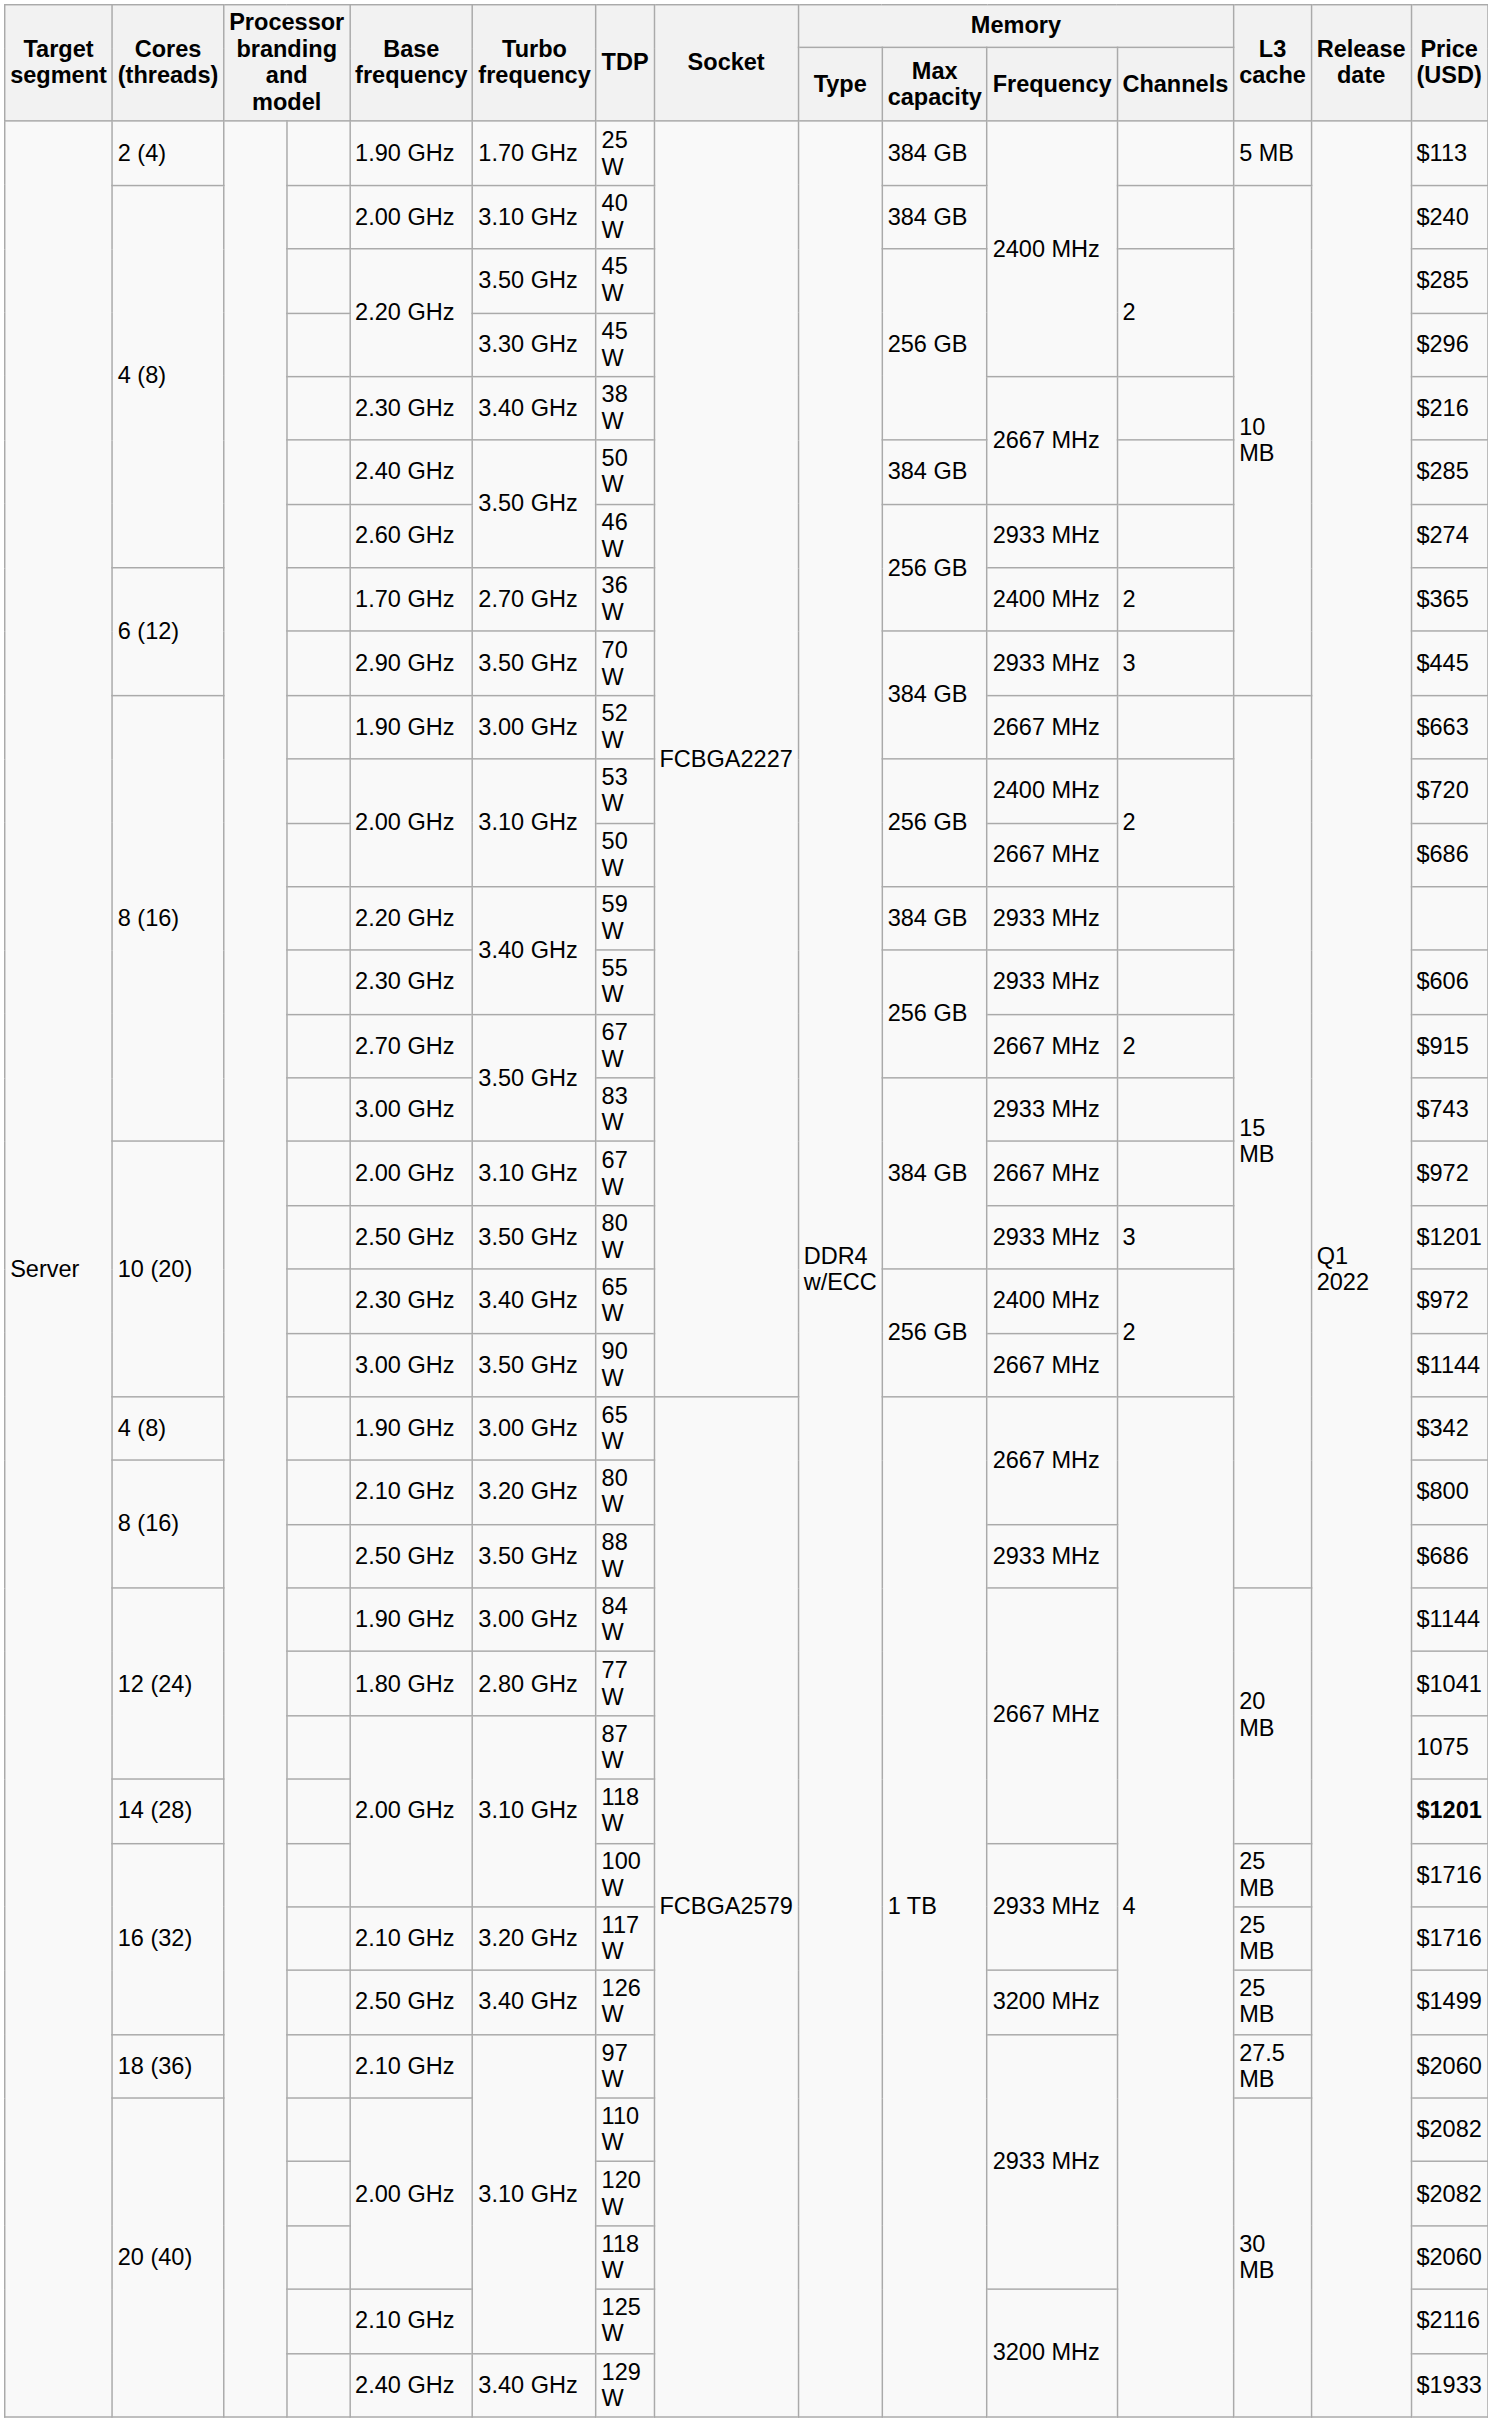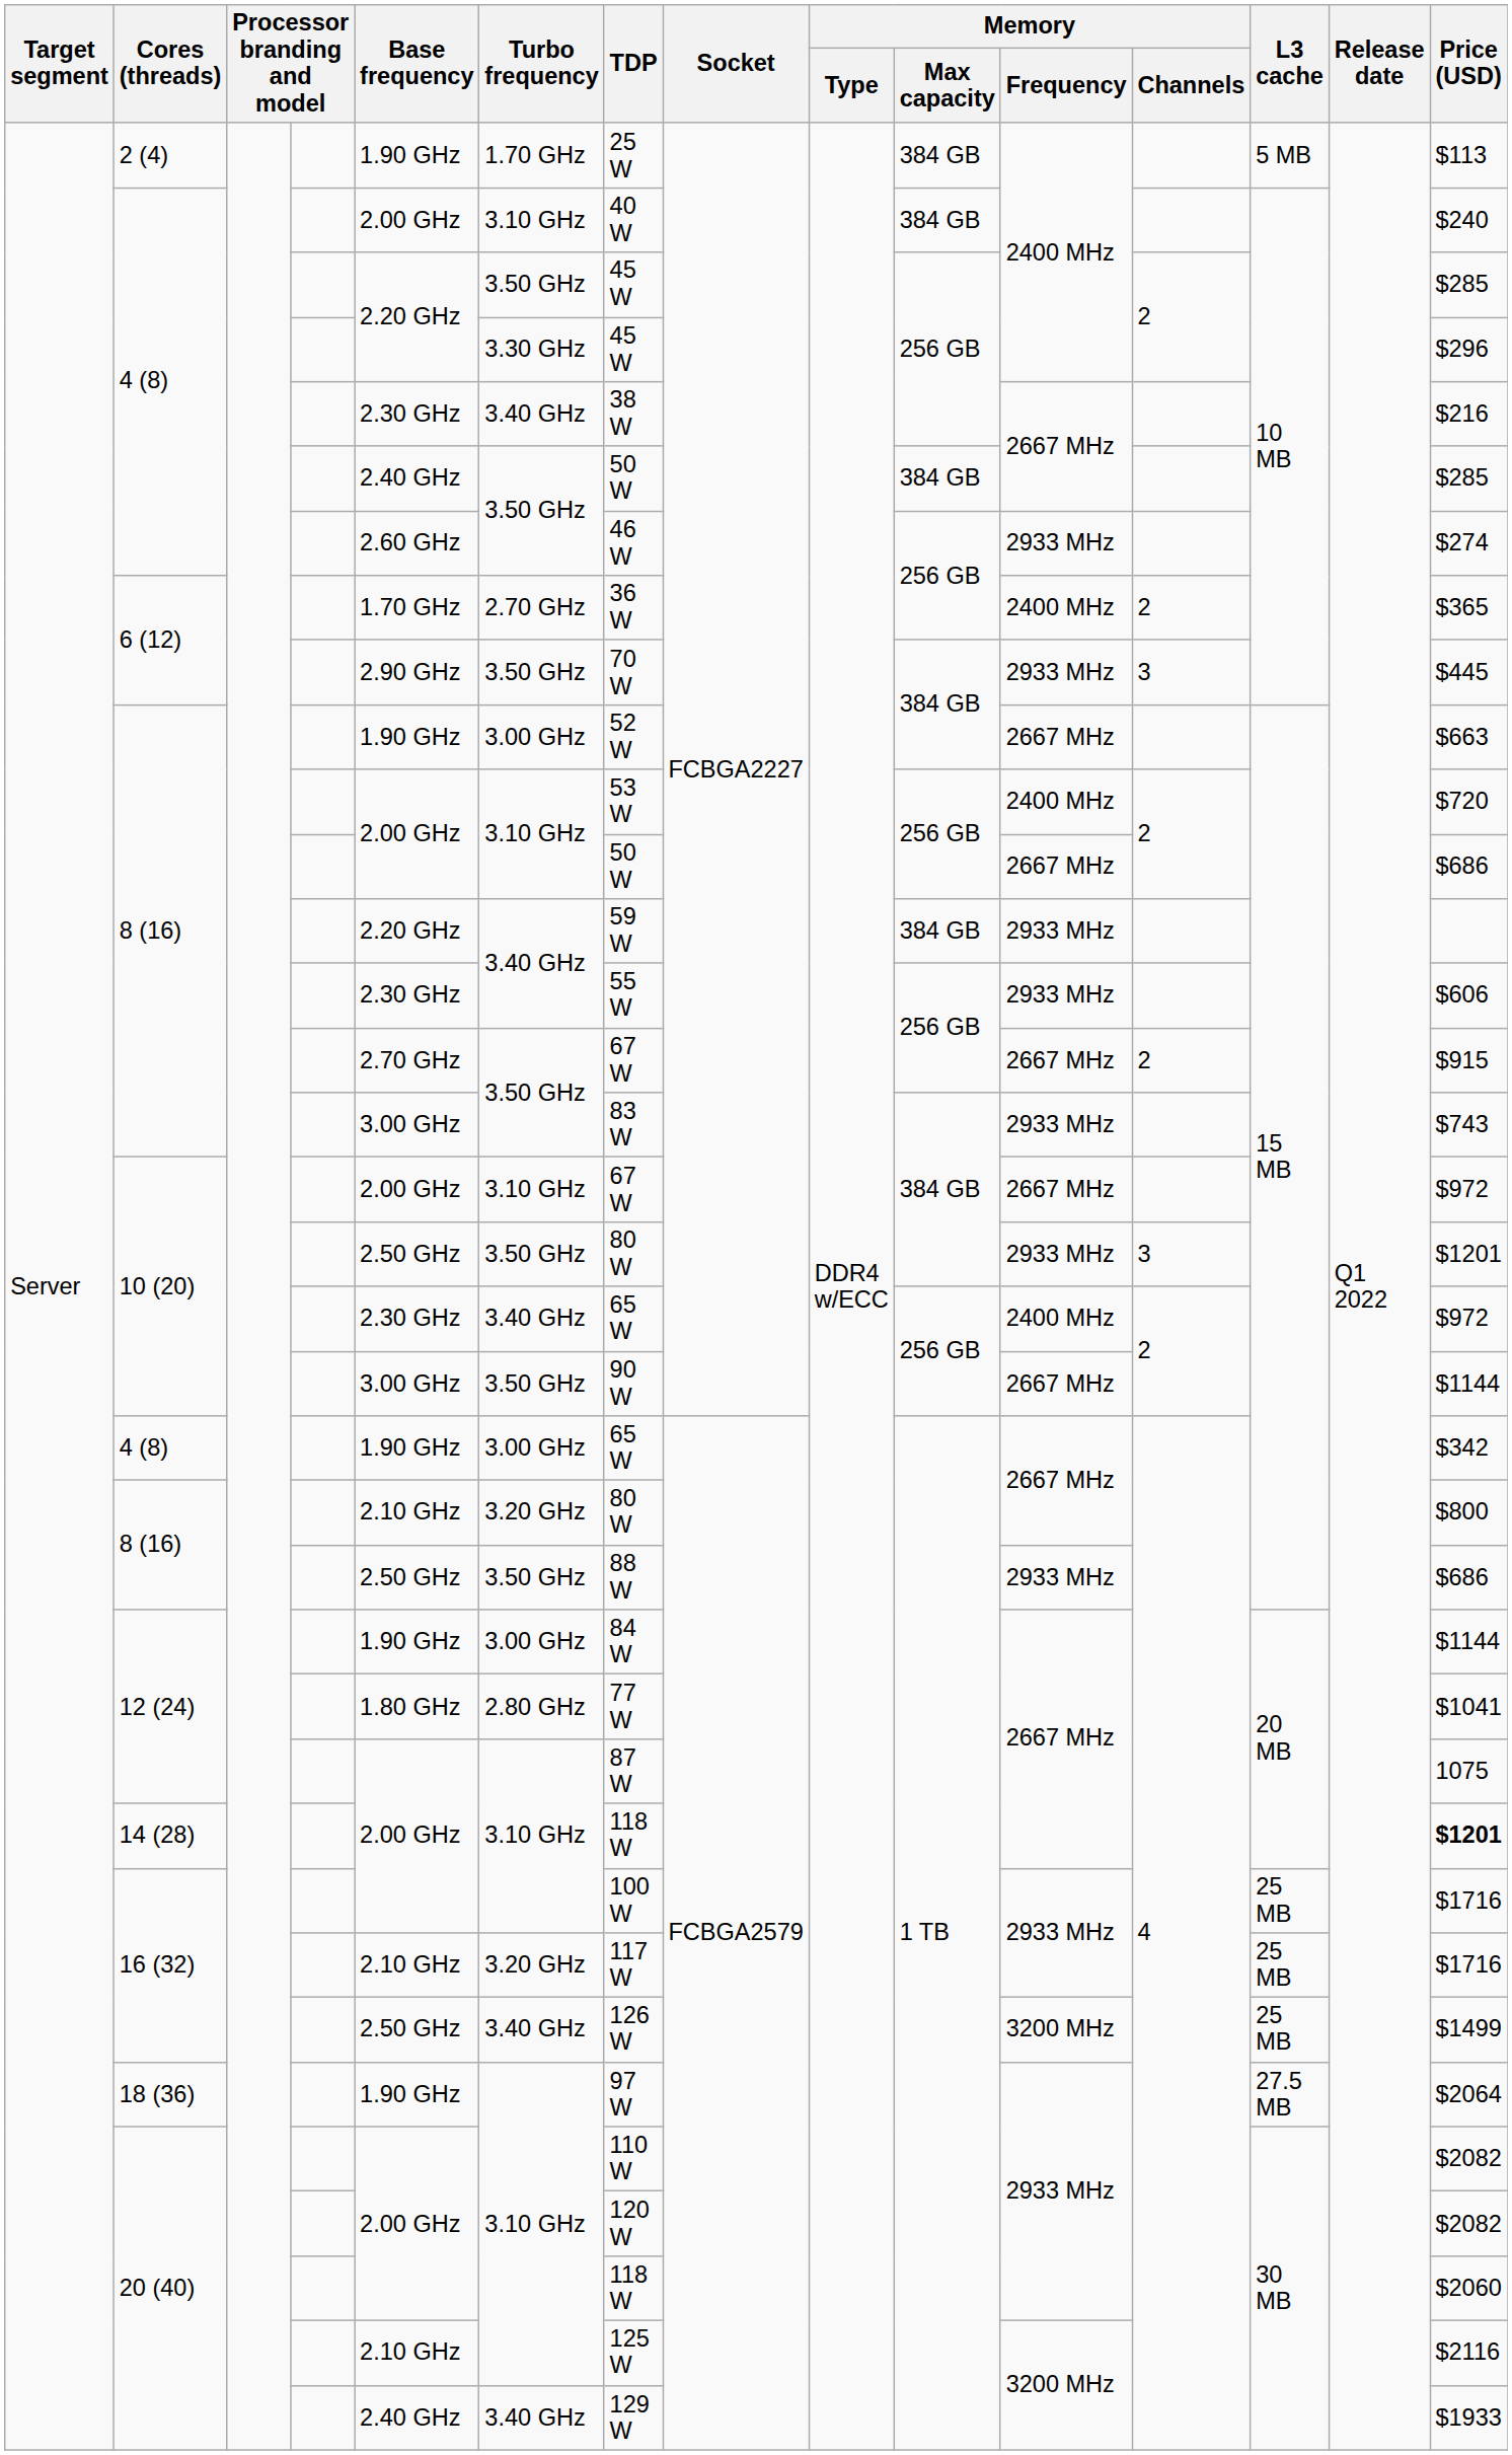18 (36) | Base frequency: 2.10 GHz -> 1.90 GHz
18 (36) | Price (USD): $2060 -> $2064
